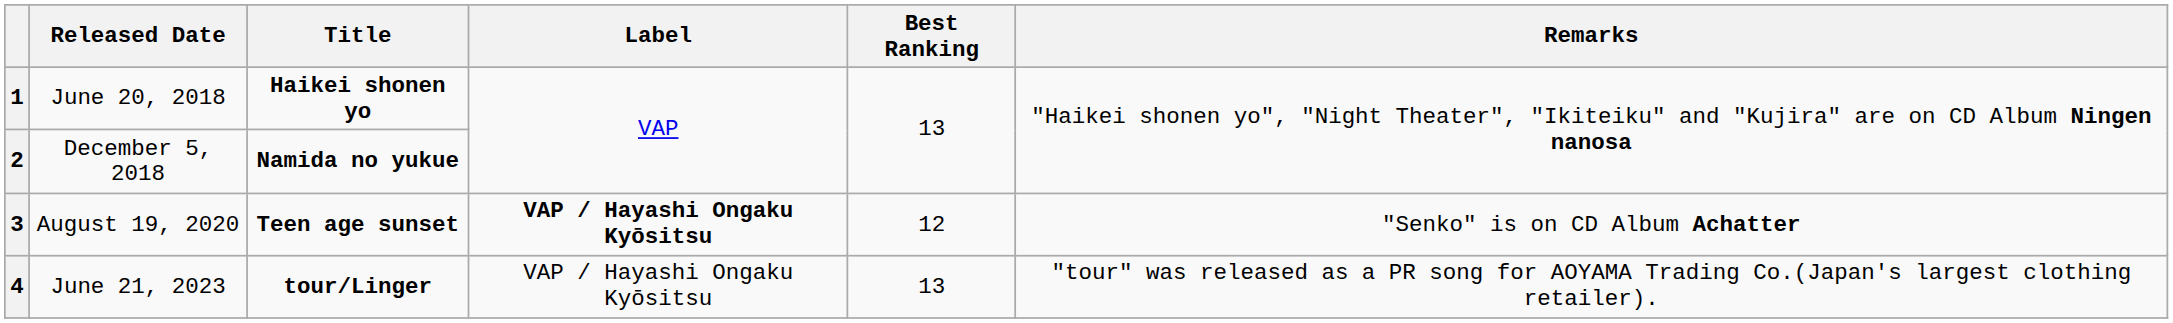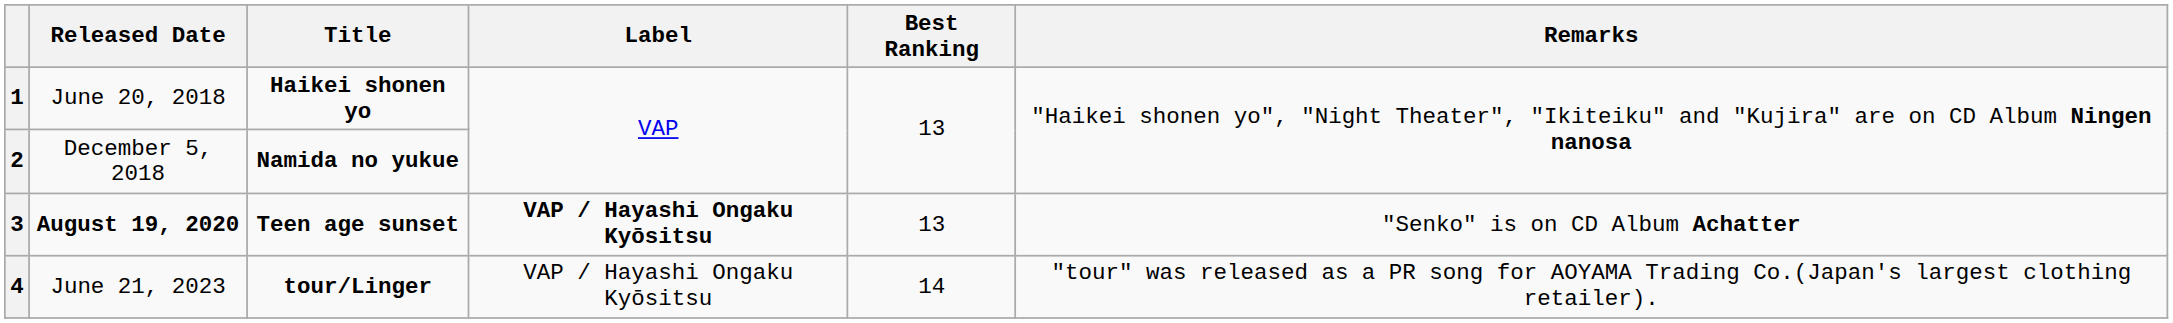3 | Released Date: normal -> bold
3 | Best Ranking: 12 -> 13
4 | Best Ranking: 13 -> 14
